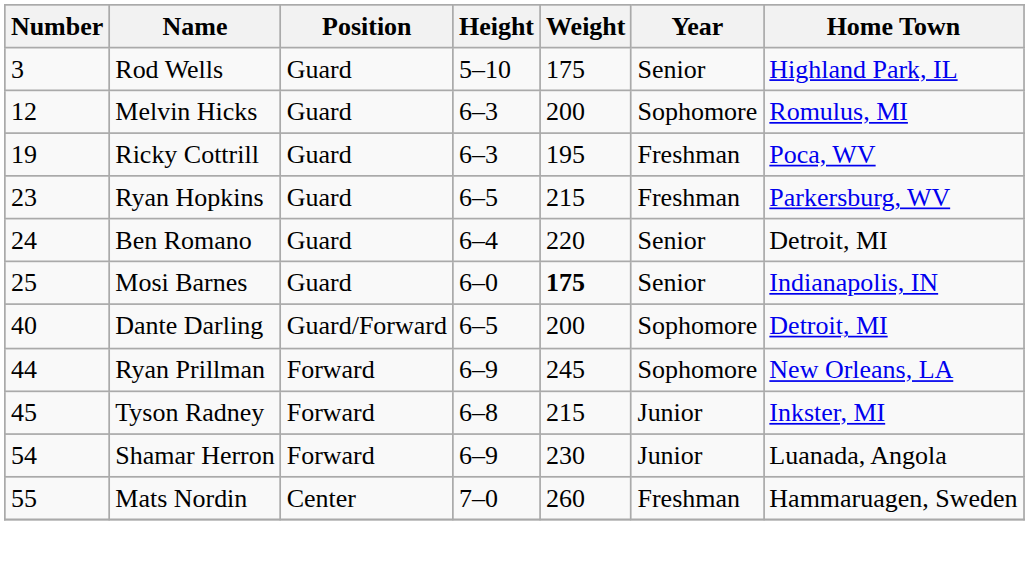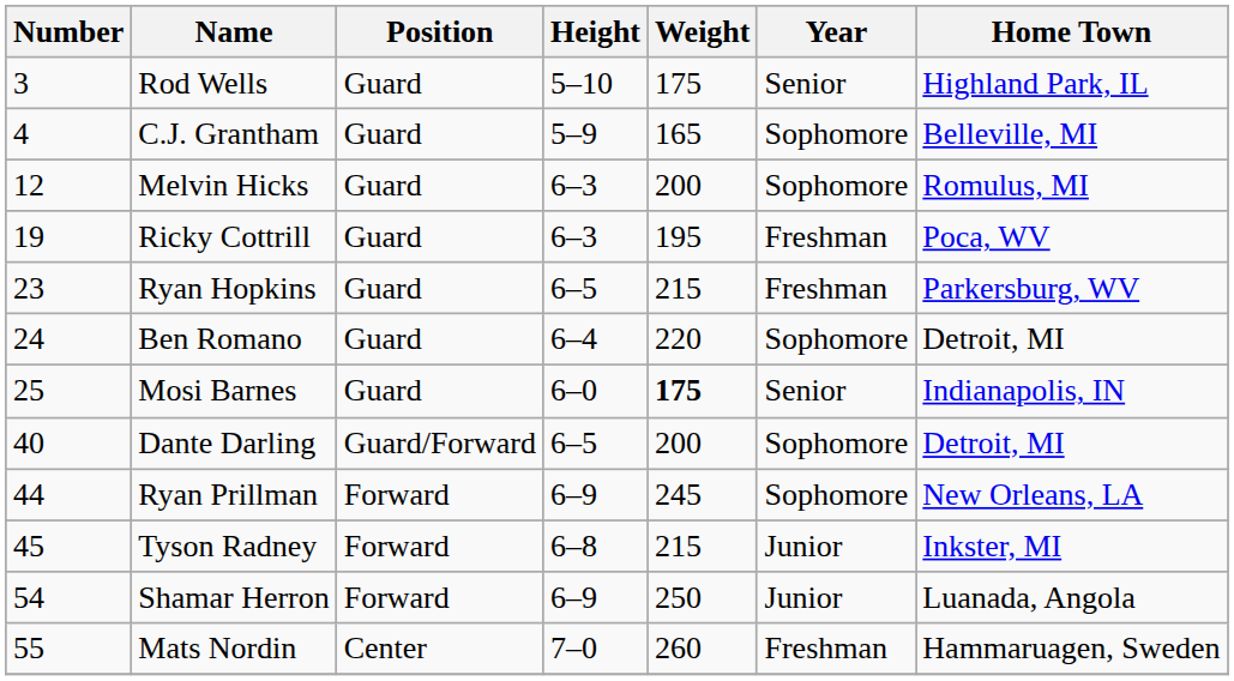+ row: 4 | C.J. Grantham | Guard | 5–9 | 165 | Sophomore | Belleville, MI
Ben Romano | Year: Senior -> Sophomore
Shamar Herron | Weight: 230 -> 250
